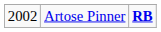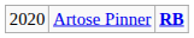Artose Pinner | column 1: 2002 -> 2020
